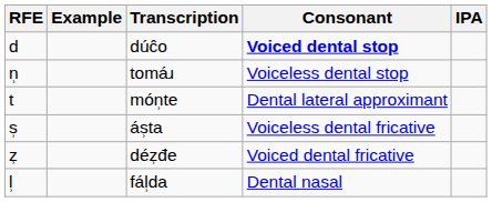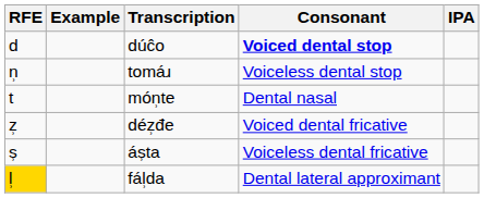món̹te | Consonant: Dental lateral approximant -> Dental nasal
rows swapped: déz̹đe <-> ás̹ta
fál̹da | RFE: no background -> gold background
fál̹da | Consonant: Dental nasal -> Dental lateral approximant
